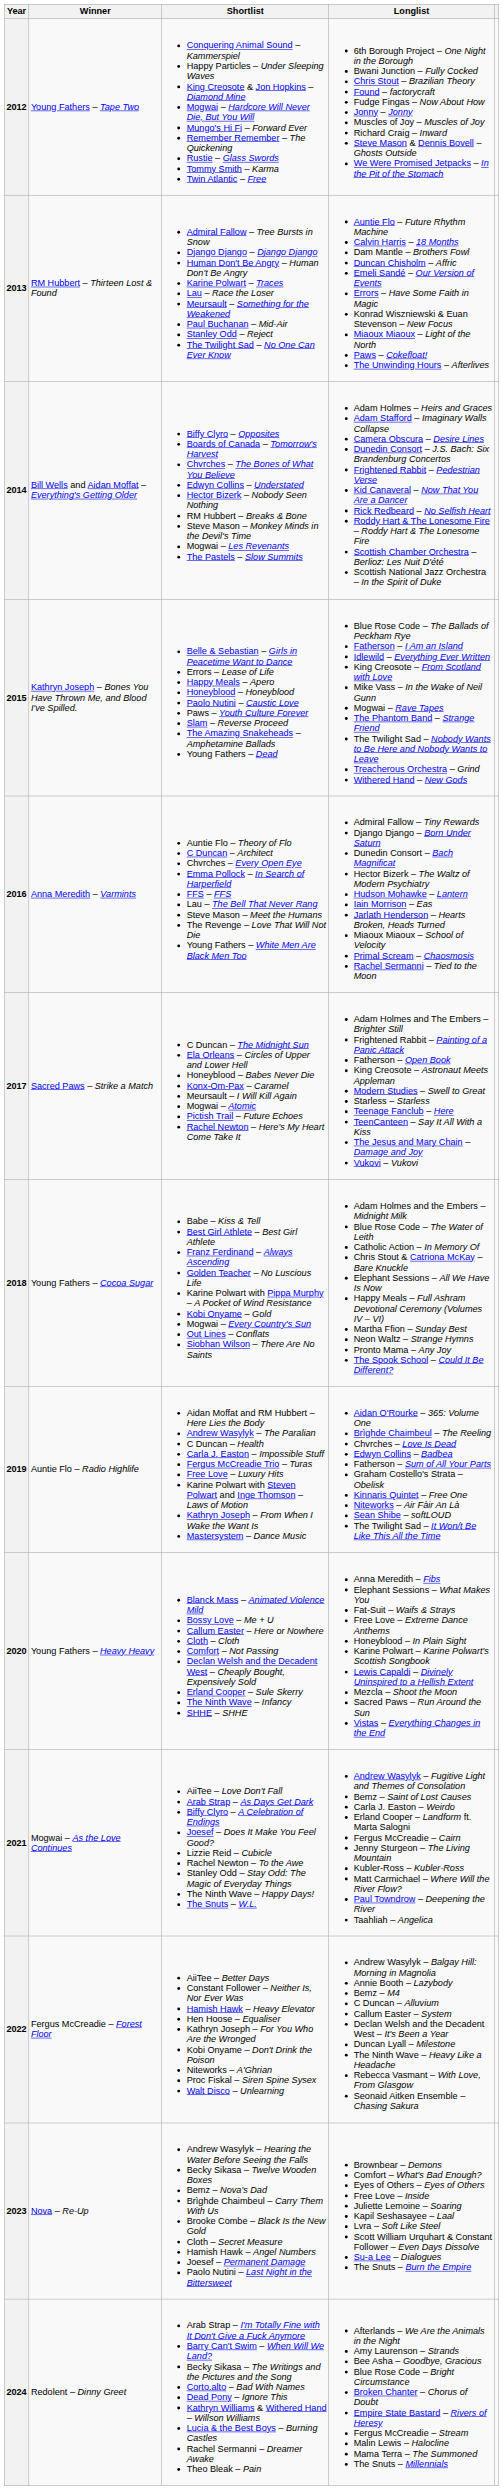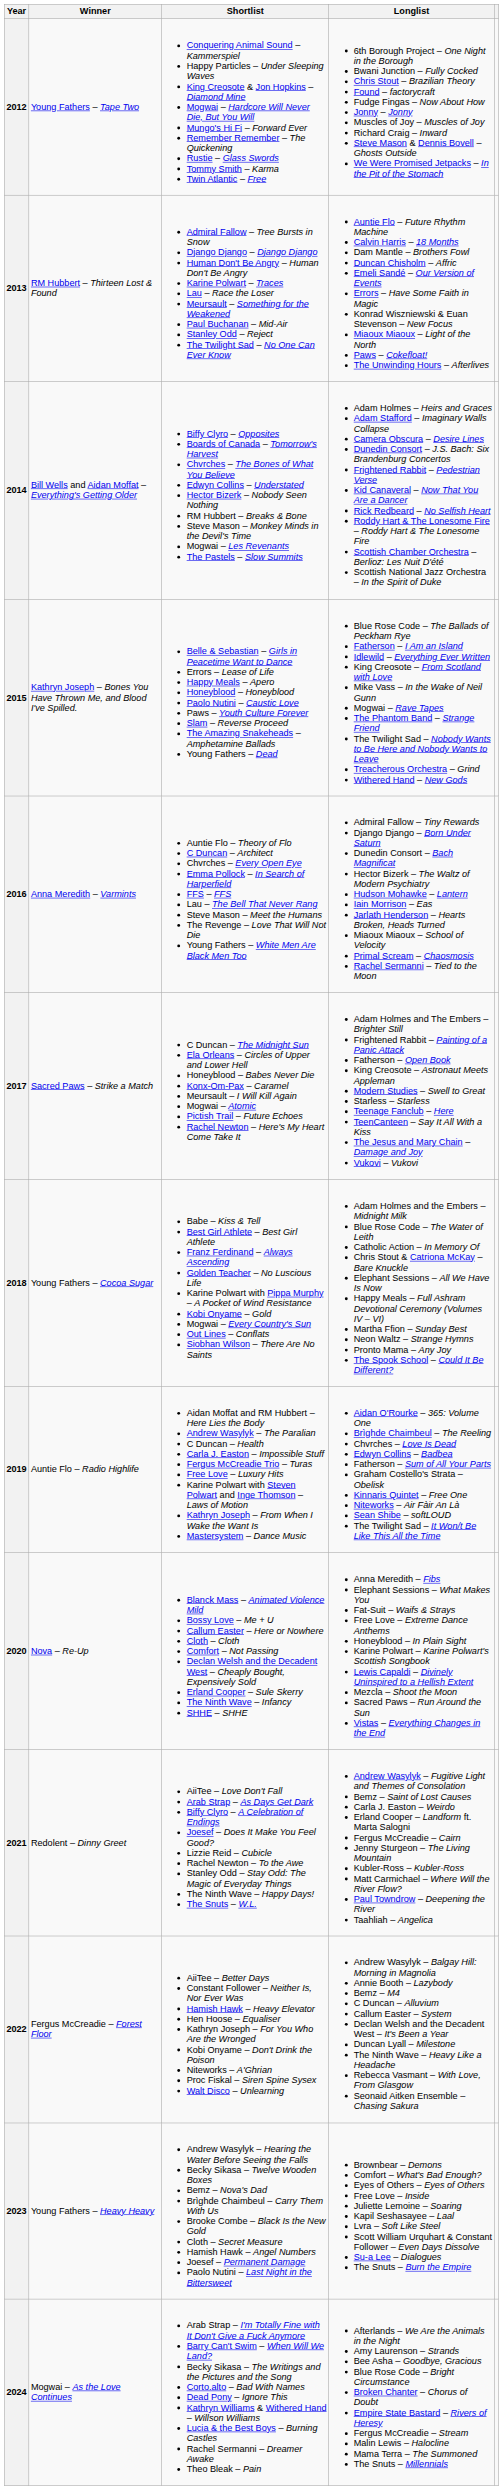2020 | Winner: Young Fathers – Heavy Heavy -> Nova – Re-Up
2021 | Winner: Mogwai – As the Love Continues -> Redolent – Dinny Greet
2023 | Winner: Nova – Re-Up -> Young Fathers – Heavy Heavy
2024 | Winner: Redolent – Dinny Greet -> Mogwai – As the Love Continues
